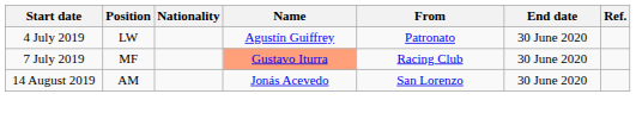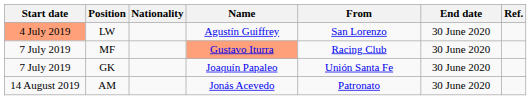LW | Start date: no background -> lightsalmon background
LW | From: Patronato -> San Lorenzo
+ row: 7 July 2019 | GK | Joaquín Papaleo | Unión Santa Fe | 30 June 2020
AM | From: San Lorenzo -> Patronato
